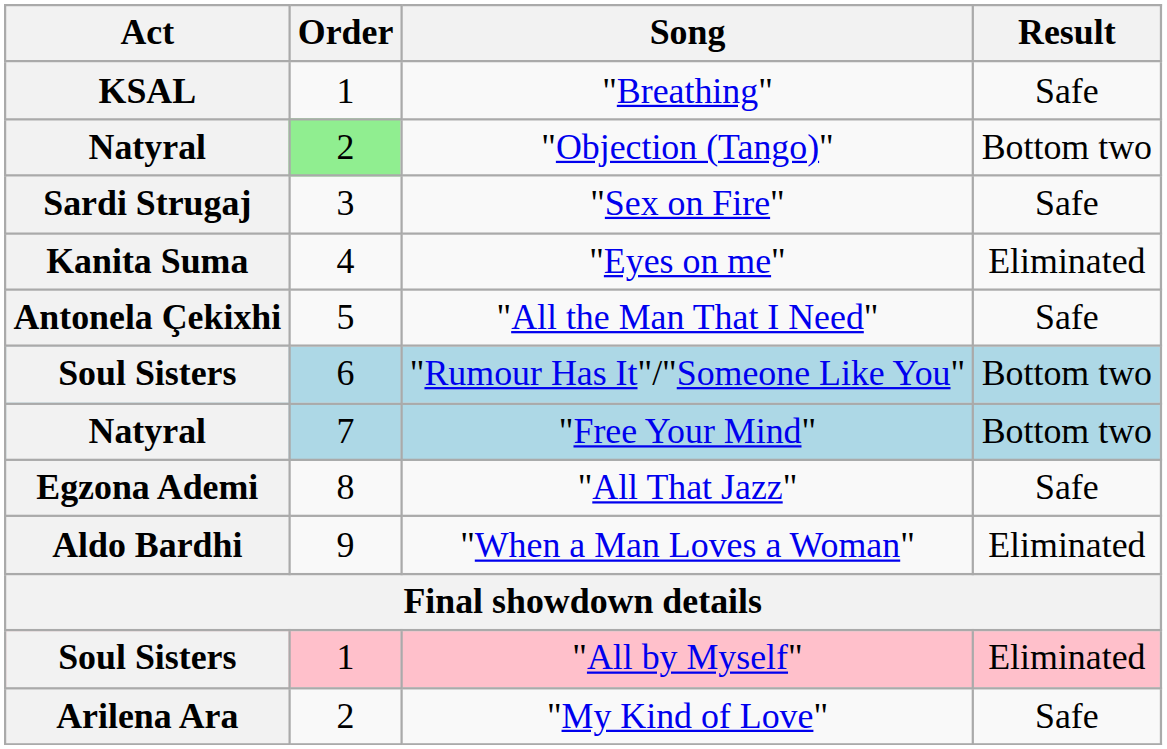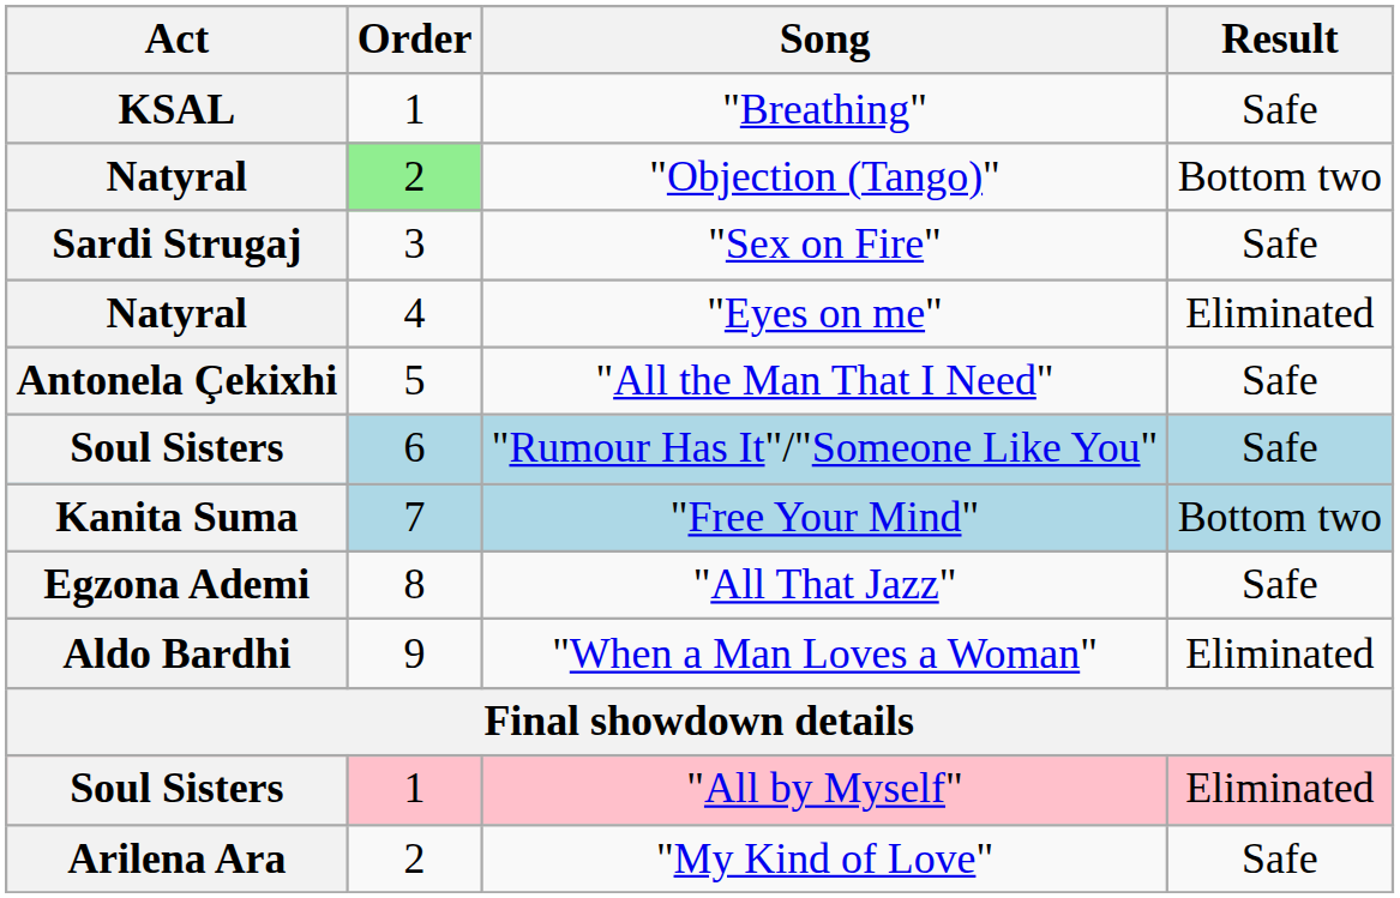"Eyes on me" | Act: Kanita Suma -> Natyral
"Rumour Has It"/"Someone Like You" | Result: Bottom two -> Safe
"Free Your Mind" | Act: Natyral -> Kanita Suma
